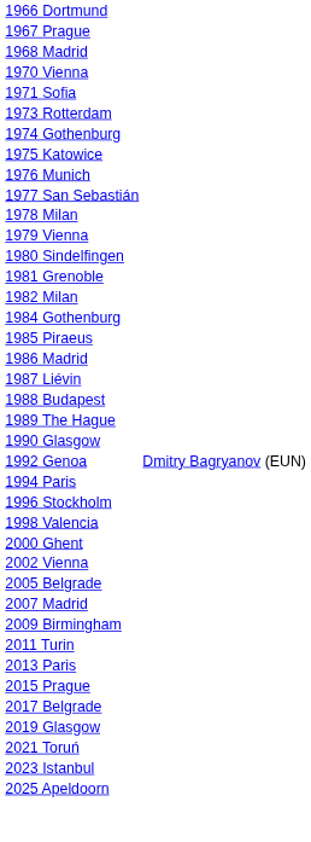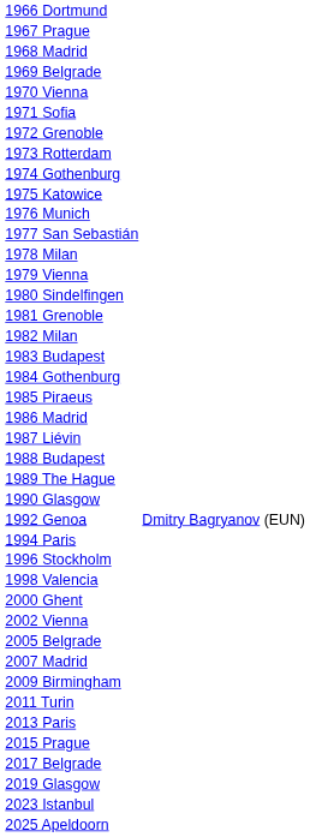+ row: 1969 Belgrade
+ row: 1972 Grenoble
+ row: 1983 Budapest
- row: 2021 Toruń
